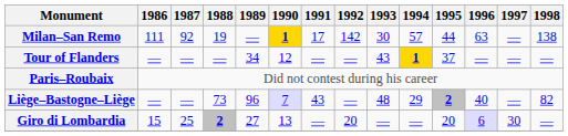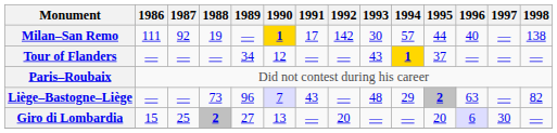Milan–San Remo | 1996: 63 -> 40
Liège–Bastogne–Liège | 1996: 40 -> 63
